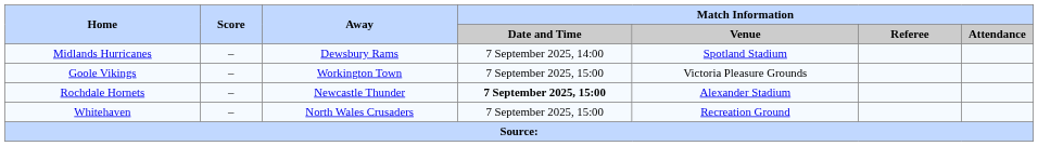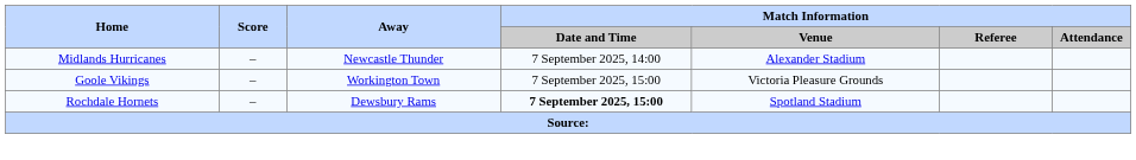Midlands Hurricanes | Away: Dewsbury Rams -> Newcastle Thunder
Midlands Hurricanes | Match Information / Venue: Spotland Stadium -> Alexander Stadium
Rochdale Hornets | Away: Newcastle Thunder -> Dewsbury Rams
Rochdale Hornets | Match Information / Venue: Alexander Stadium -> Spotland Stadium
- row: Whitehaven | – | North Wales Crusaders | 7 September 2025, 15:00 | Recreation Ground
